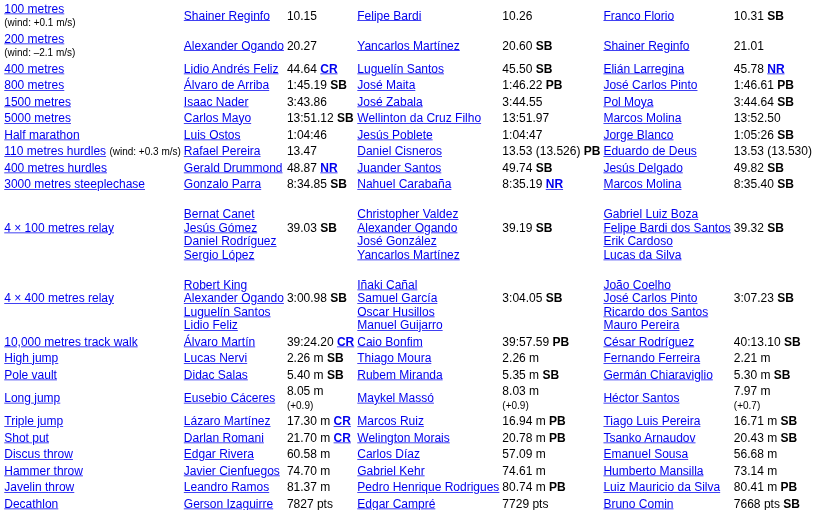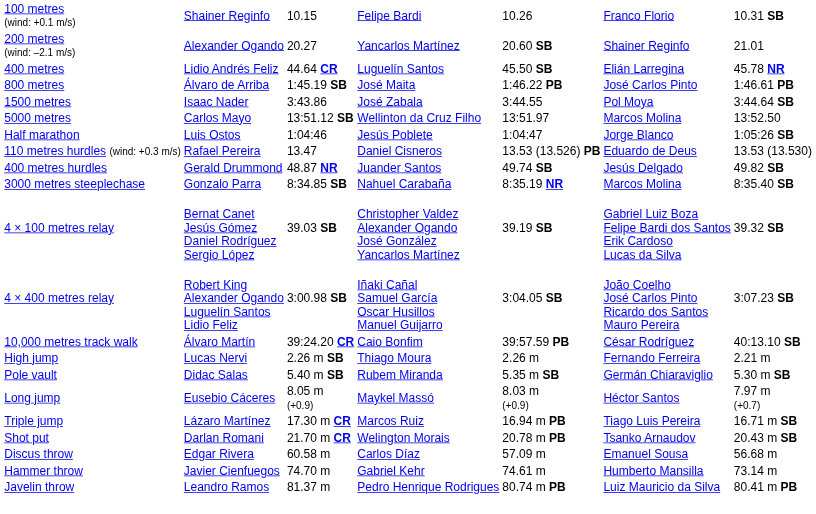- row: Decathlon | Gerson Izaguirre | 7827 pts | Edgar Campré | 7729 pts | Bruno Comin | 7668 pts SB
